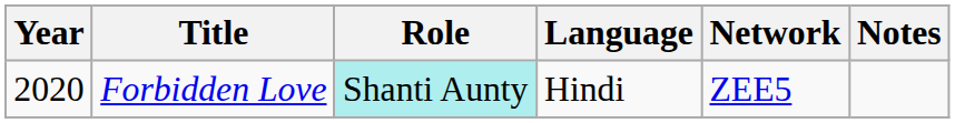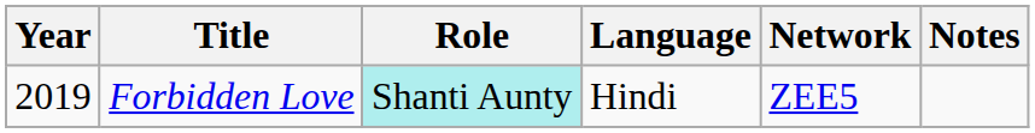Forbidden Love | Year: 2020 -> 2019
